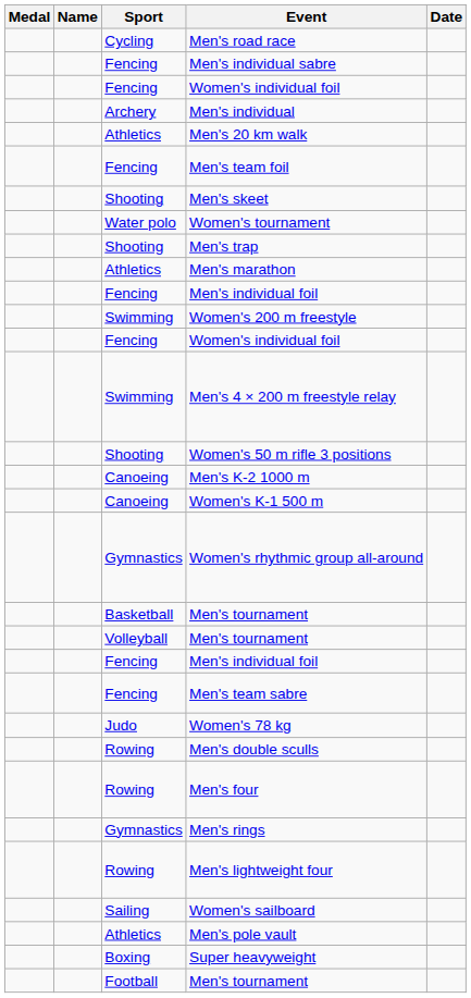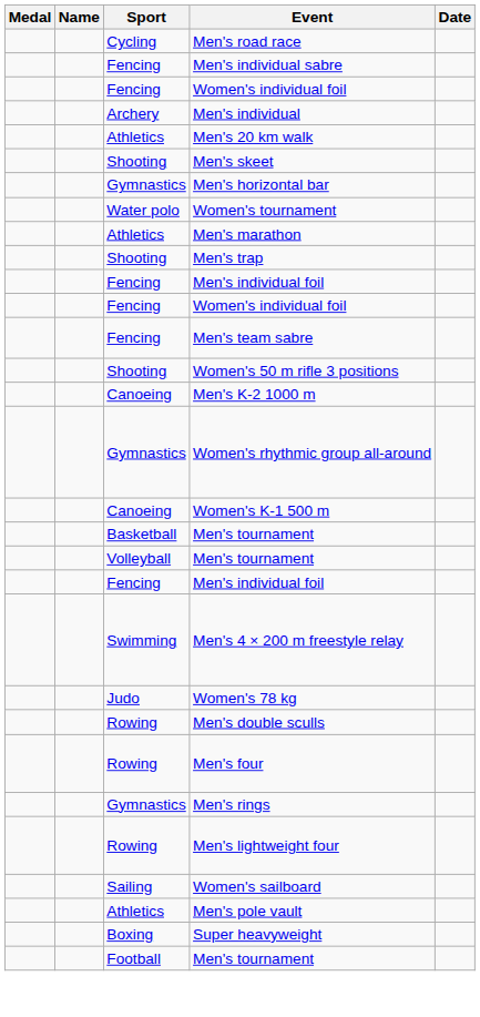- row: Fencing | Men's team foil
+ row: Gymnastics | Men's horizontal bar
rows swapped: Men's marathon <-> Men's trap
- row: Swimming | Women's 200 m freestyle
rows swapped: Men's team sabre <-> Men's 4 × 200 m freestyle relay
rows swapped: Women's K-1 500 m <-> Women's rhythmic group all-around
